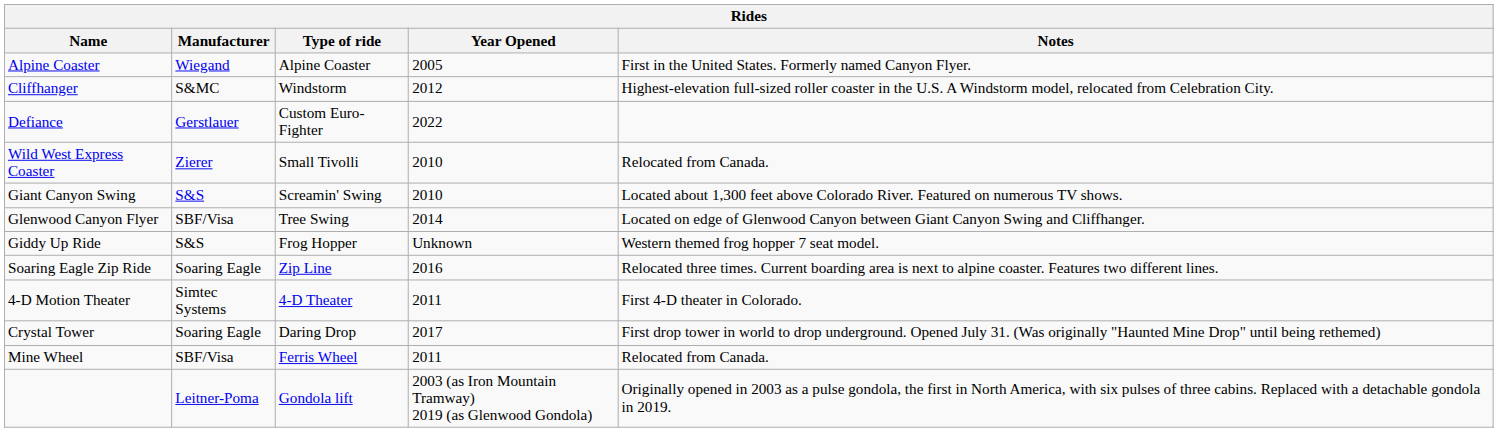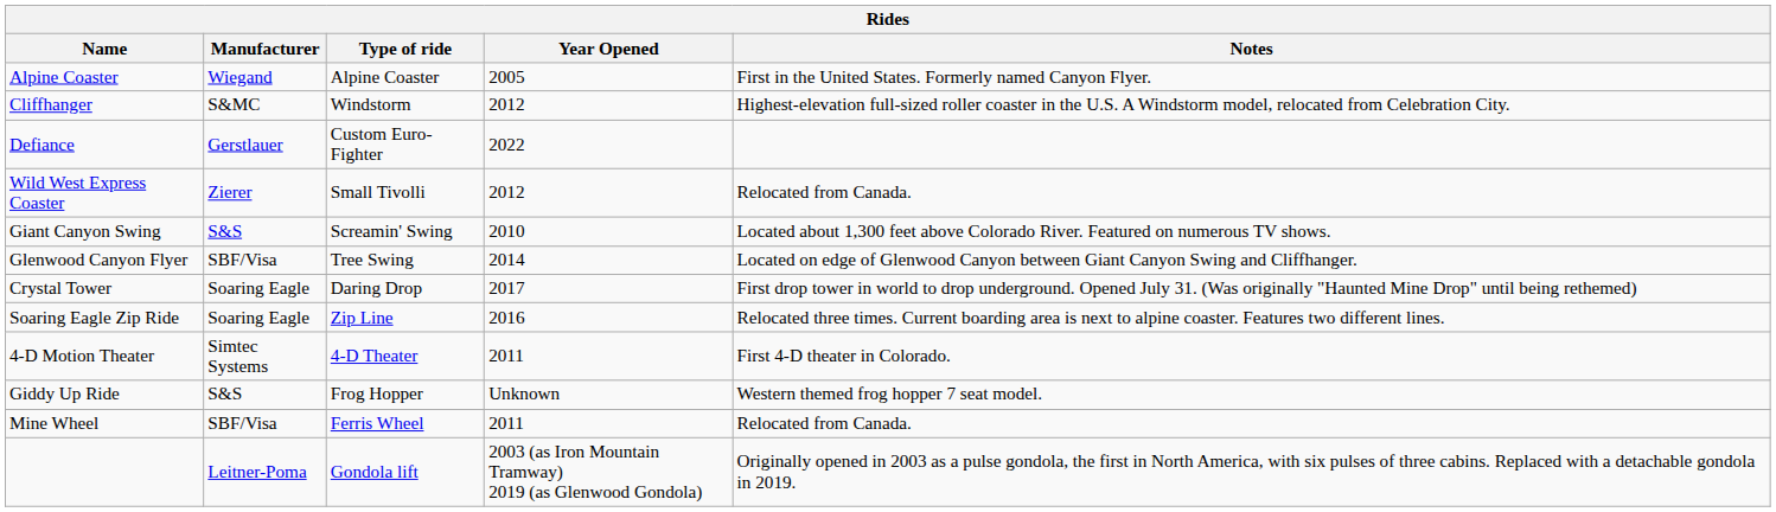Wild West Express Coaster | Year Opened: 2010 -> 2012
rows swapped: Crystal Tower <-> Giddy Up Ride
